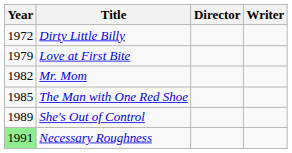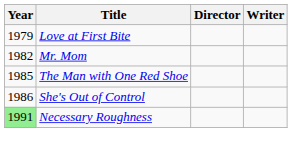- row: 1972 | Dirty Little Billy
She's Out of Control | Year: 1989 -> 1986
